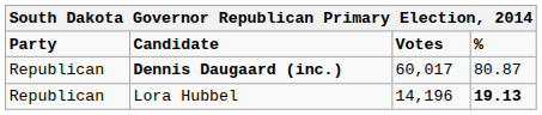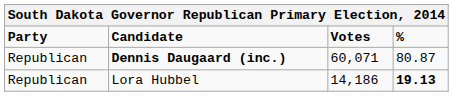Dennis Daugaard (inc.) | Votes: 60,017 -> 60,071
Lora Hubbel | Votes: 14,196 -> 14,186
